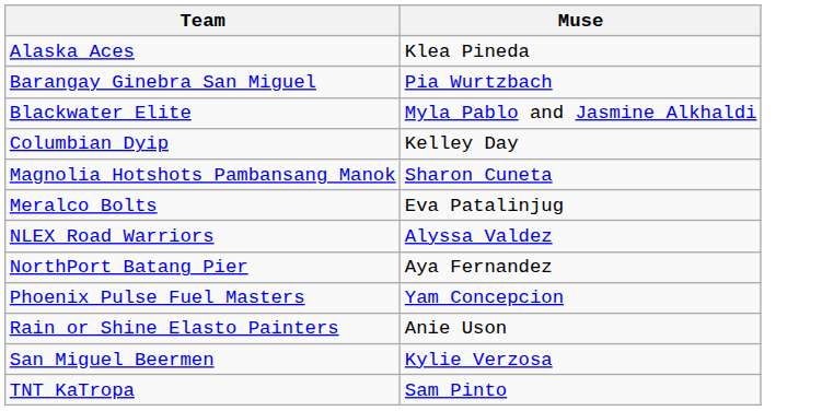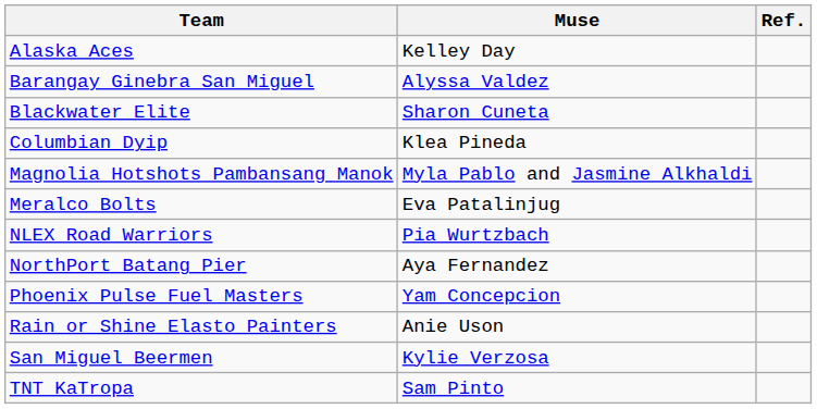+ column: Ref.
Alaska Aces | Muse: Klea Pineda -> Kelley Day
Barangay Ginebra San Miguel | Muse: Pia Wurtzbach -> Alyssa Valdez
Blackwater Elite | Muse: Myla Pablo and Jasmine Alkhaldi -> Sharon Cuneta
Columbian Dyip | Muse: Kelley Day -> Klea Pineda
Magnolia Hotshots Pambansang Manok | Muse: Sharon Cuneta -> Myla Pablo and Jasmine Alkhaldi
NLEX Road Warriors | Muse: Alyssa Valdez -> Pia Wurtzbach
